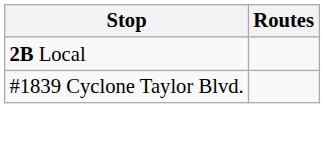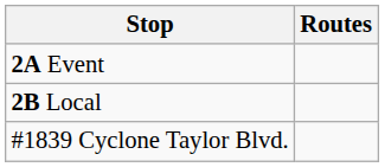+ row: 2A Event
